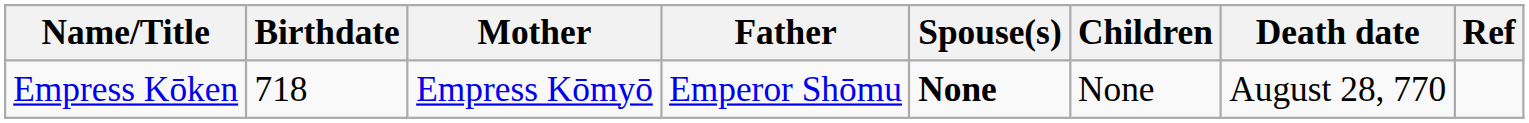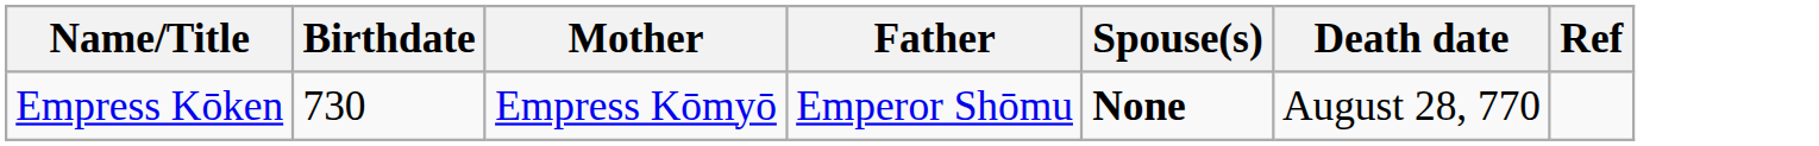- column: Children | None
Empress Kōken | Birthdate: 718 -> 730
